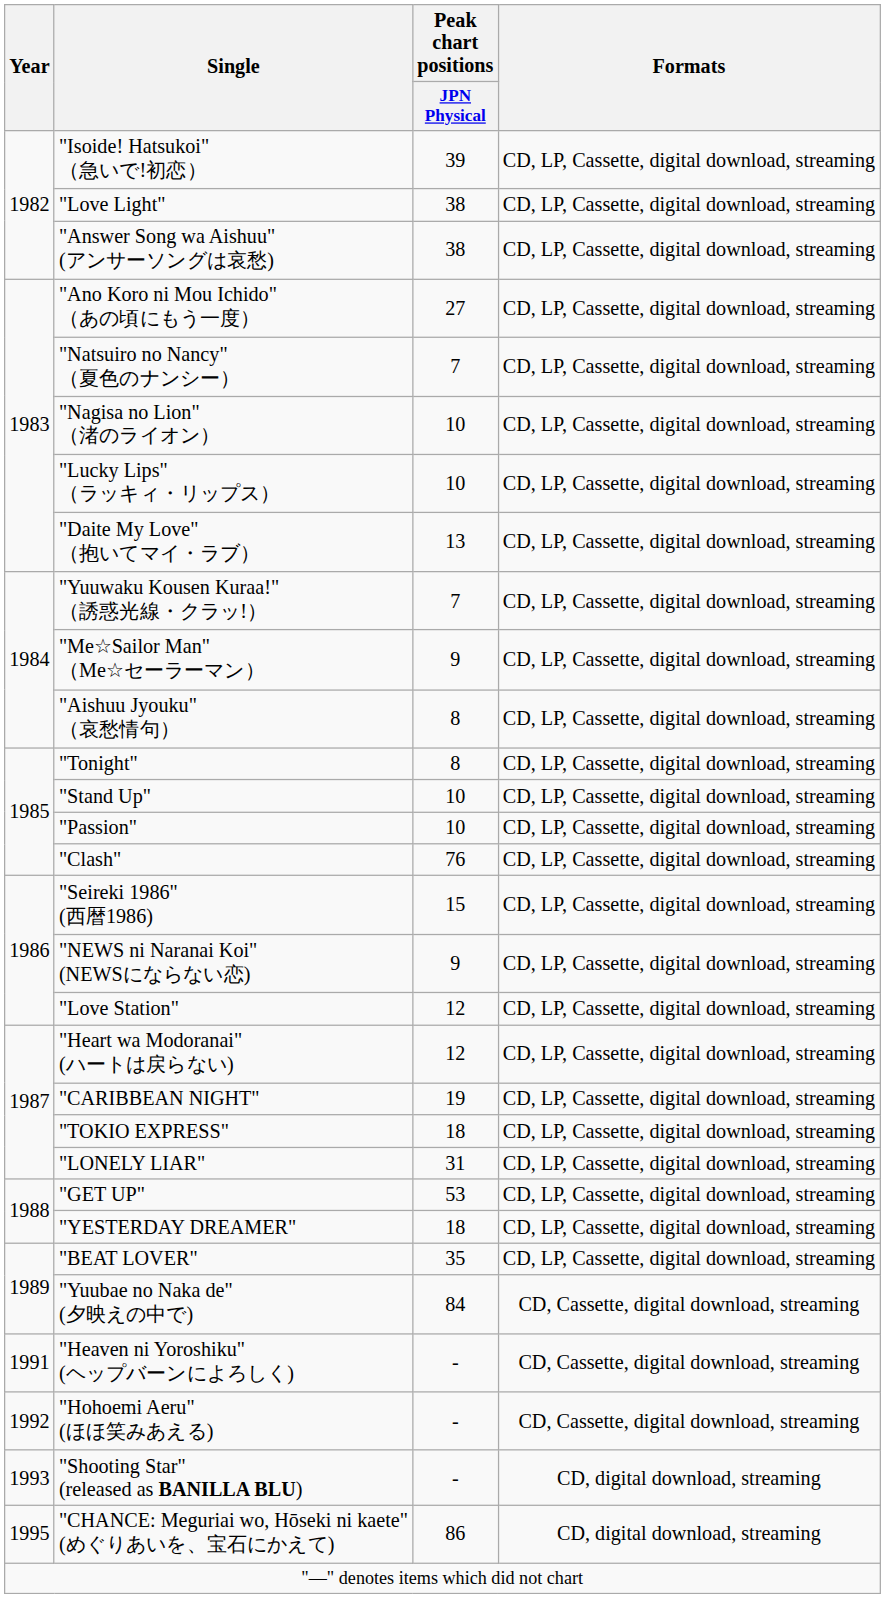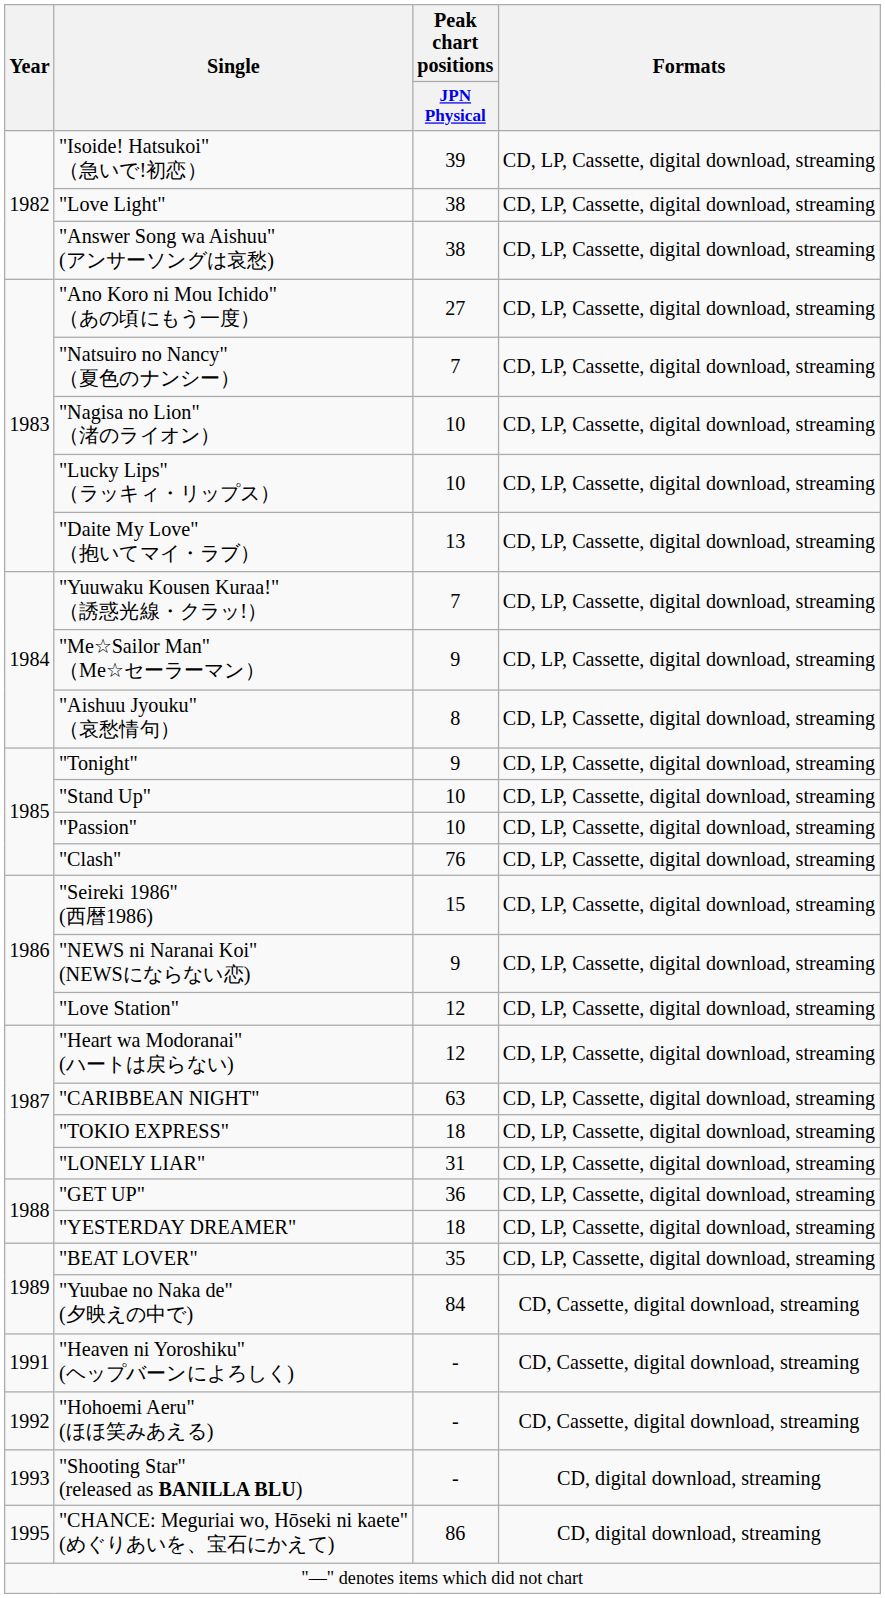"Tonight" | Peak chart positions / JPN Physical: 8 -> 9
"CARIBBEAN NIGHT" | Peak chart positions / JPN Physical: 19 -> 63
"GET UP" | Peak chart positions / JPN Physical: 53 -> 36
